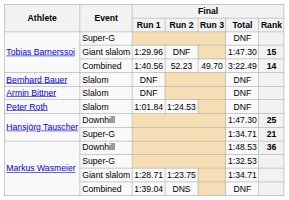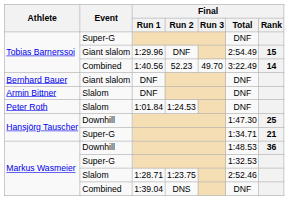1:29.96 | Final / Total: 1:47.30 -> 2:54.49
Bernhard Bauer / DNF | Event: Slalom -> Giant slalom
1:28.71 | Event: Giant slalom -> Slalom
1:28.71 | Final / Total: 1:34.71 -> 2:52.46
